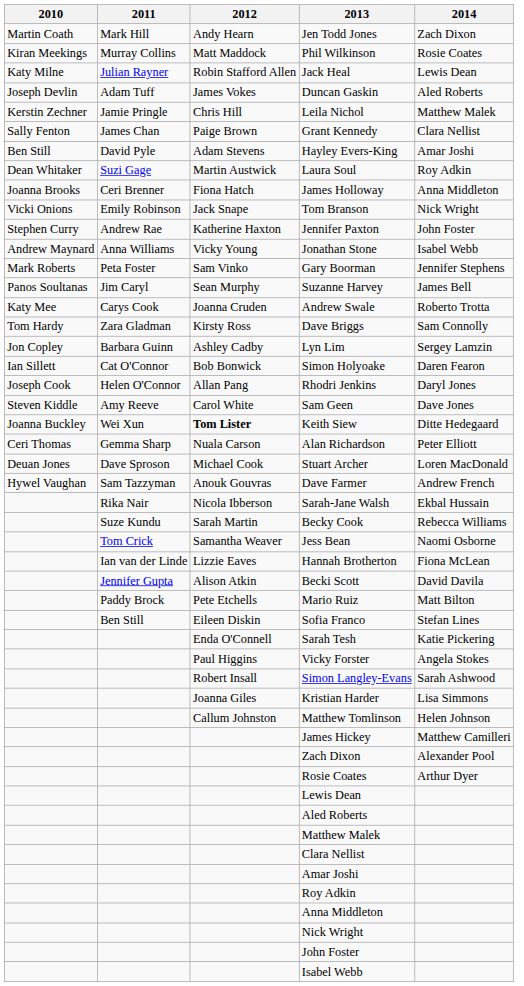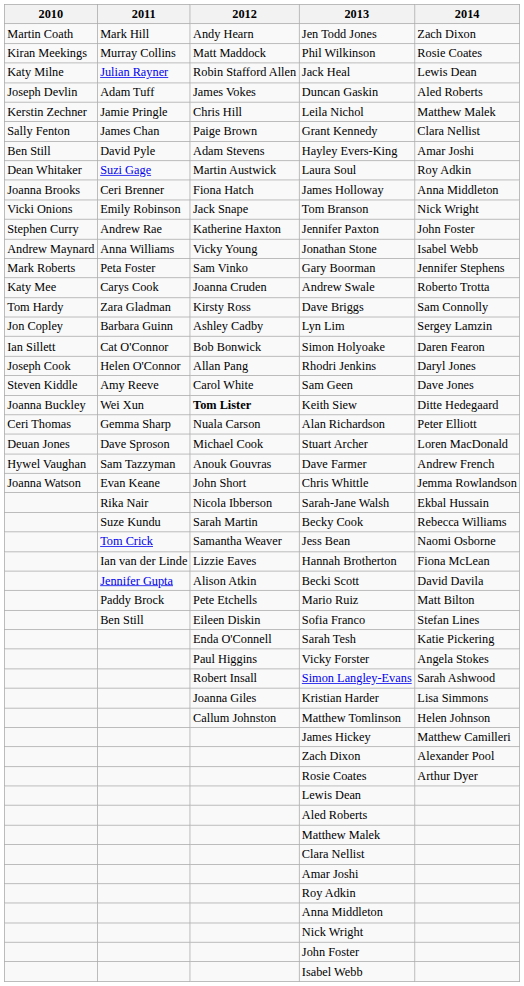- row: Panos Soultanas | Jim Caryl | Sean Murphy | Suzanne Harvey | James Bell
+ row: Joanna Watson | Evan Keane | John Short | Chris Whittle | Jemma Rowlandson
